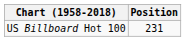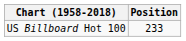US Billboard Hot 100 | Position: 231 -> 233
